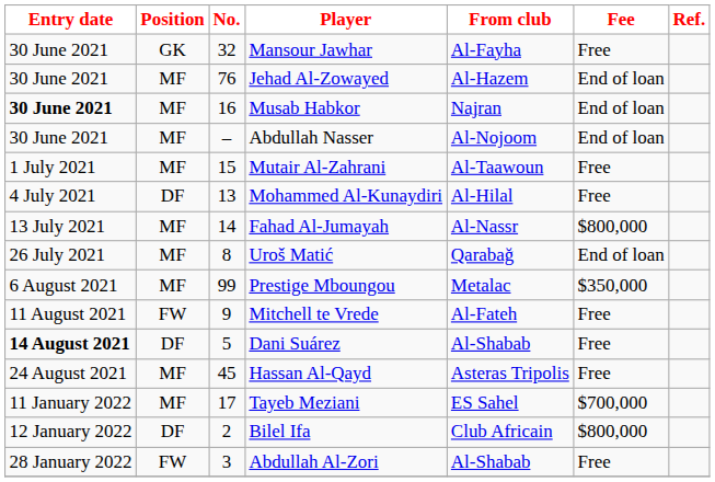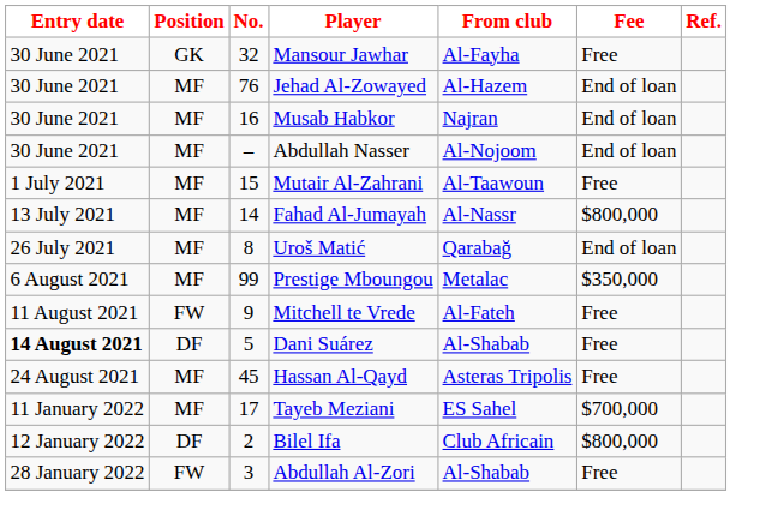Musab Habkor | Entry date: bold -> normal
- row: 4 July 2021 | DF | 13 | Mohammed Al-Kunaydiri | Al-Hilal | Free
